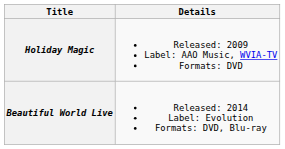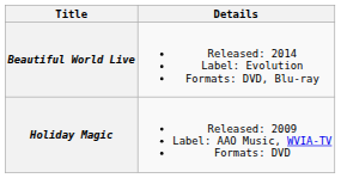rows swapped: Holiday Magic <-> Beautiful World Live
